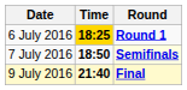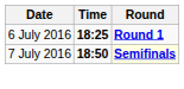6 July 2016 | Time: gold background -> no background
- row: 9 July 2016 | 21:40 | Final
